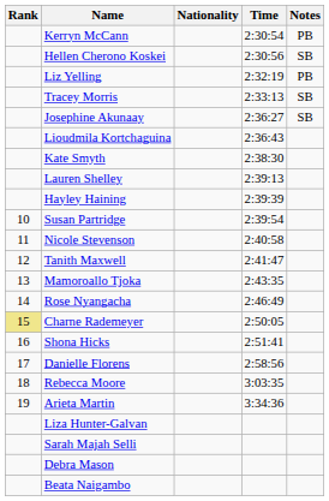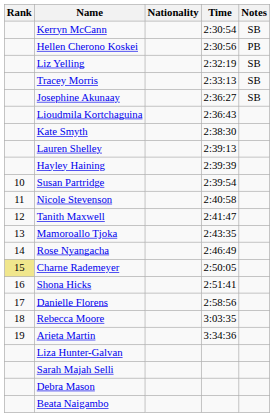Kerryn McCann | Notes: PB -> SB
Hellen Cherono Koskei | Notes: SB -> PB
Liz Yelling | Notes: PB -> SB
